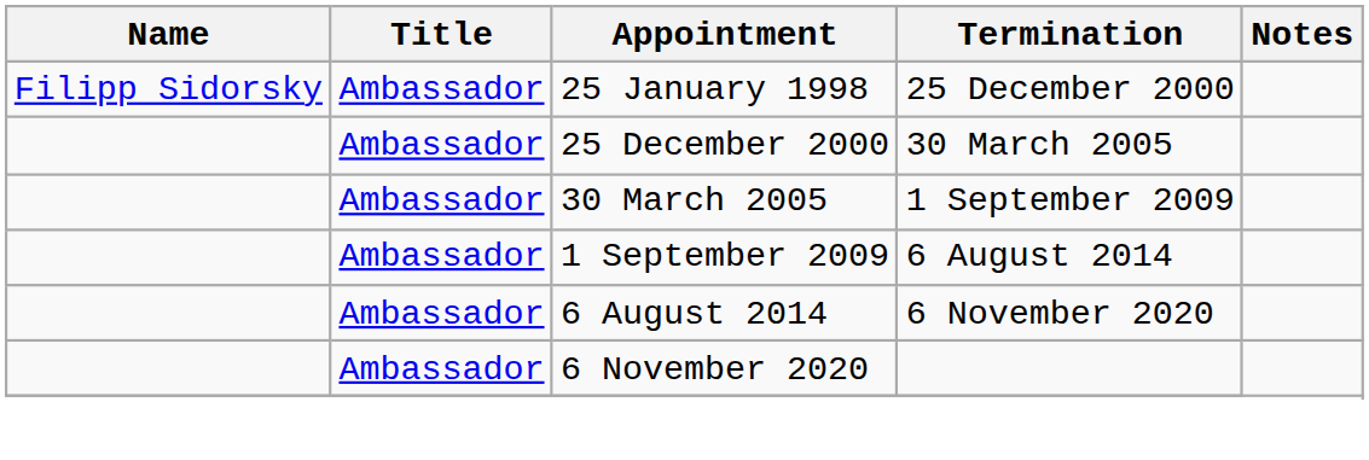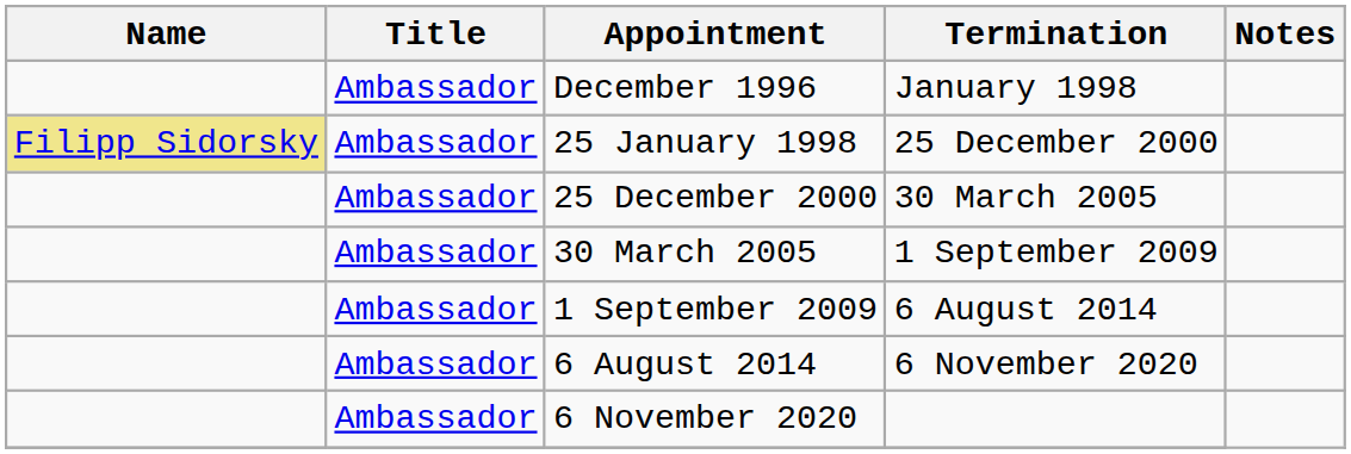+ row: Ambassador | December 1996 | January 1998
25 January 1998 | Name: no background -> khaki background
